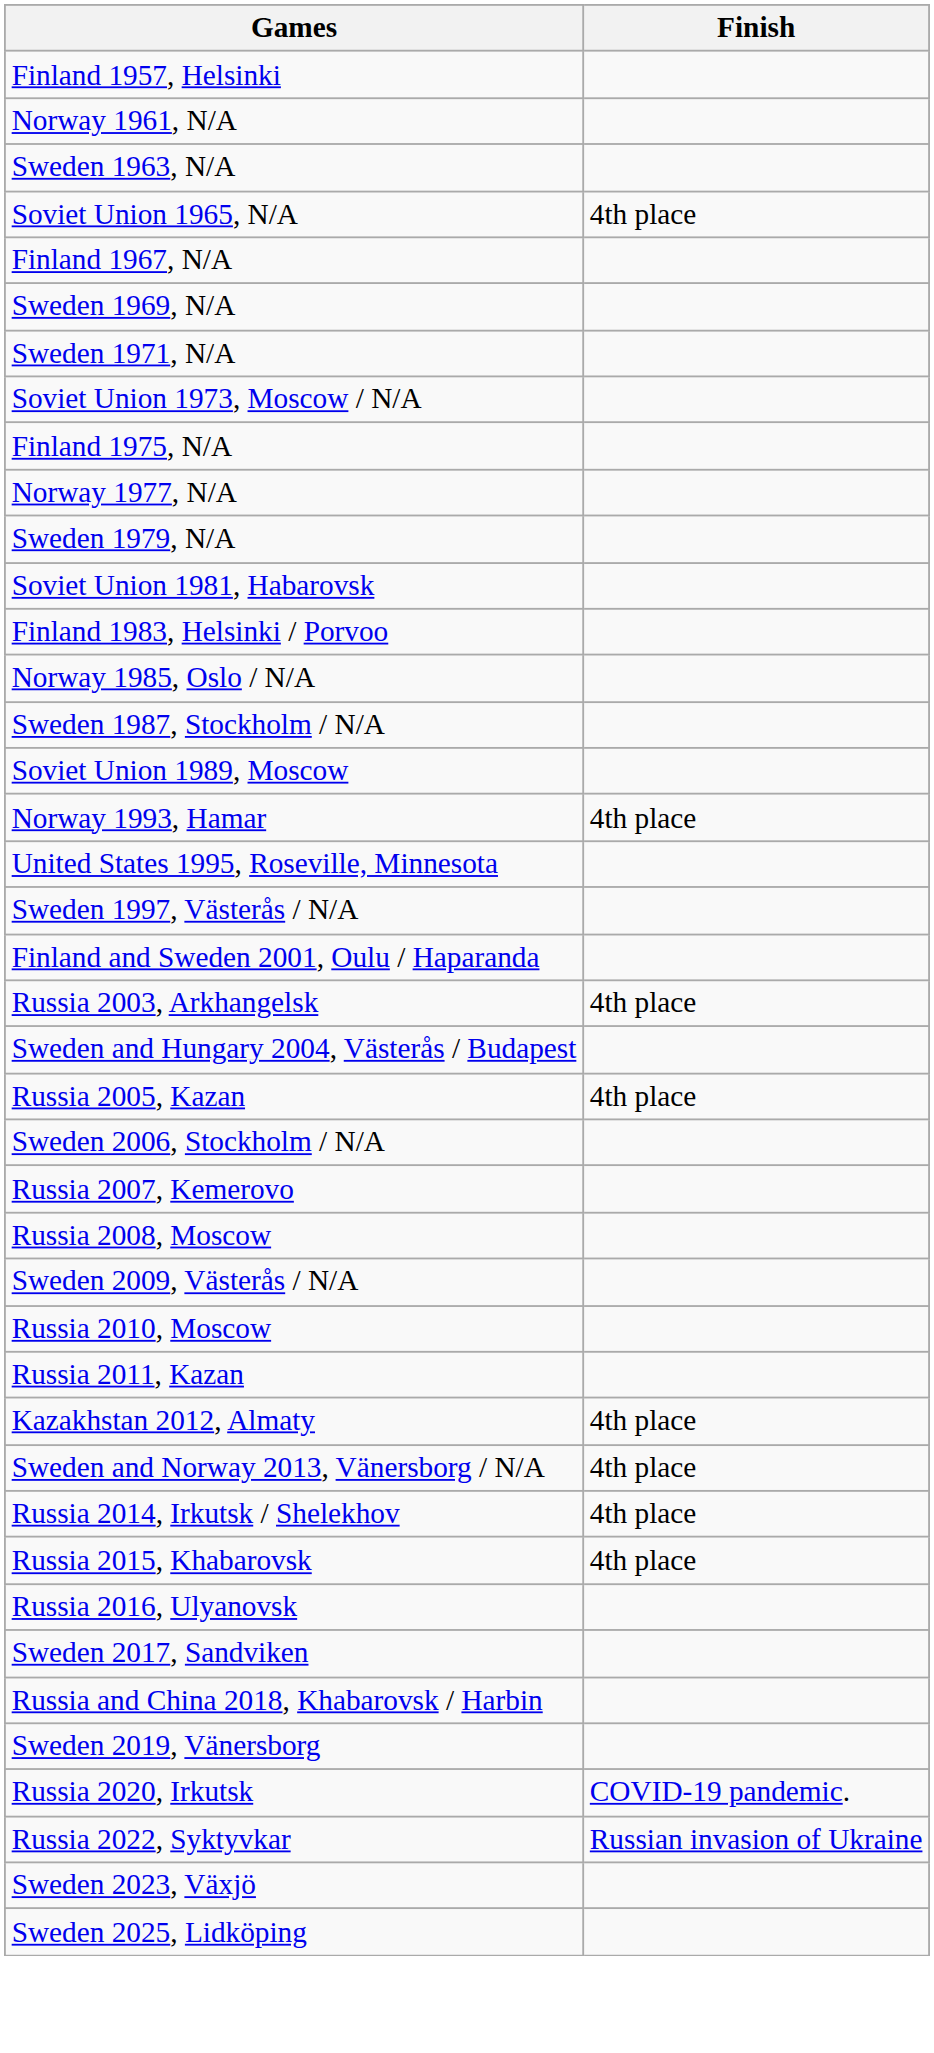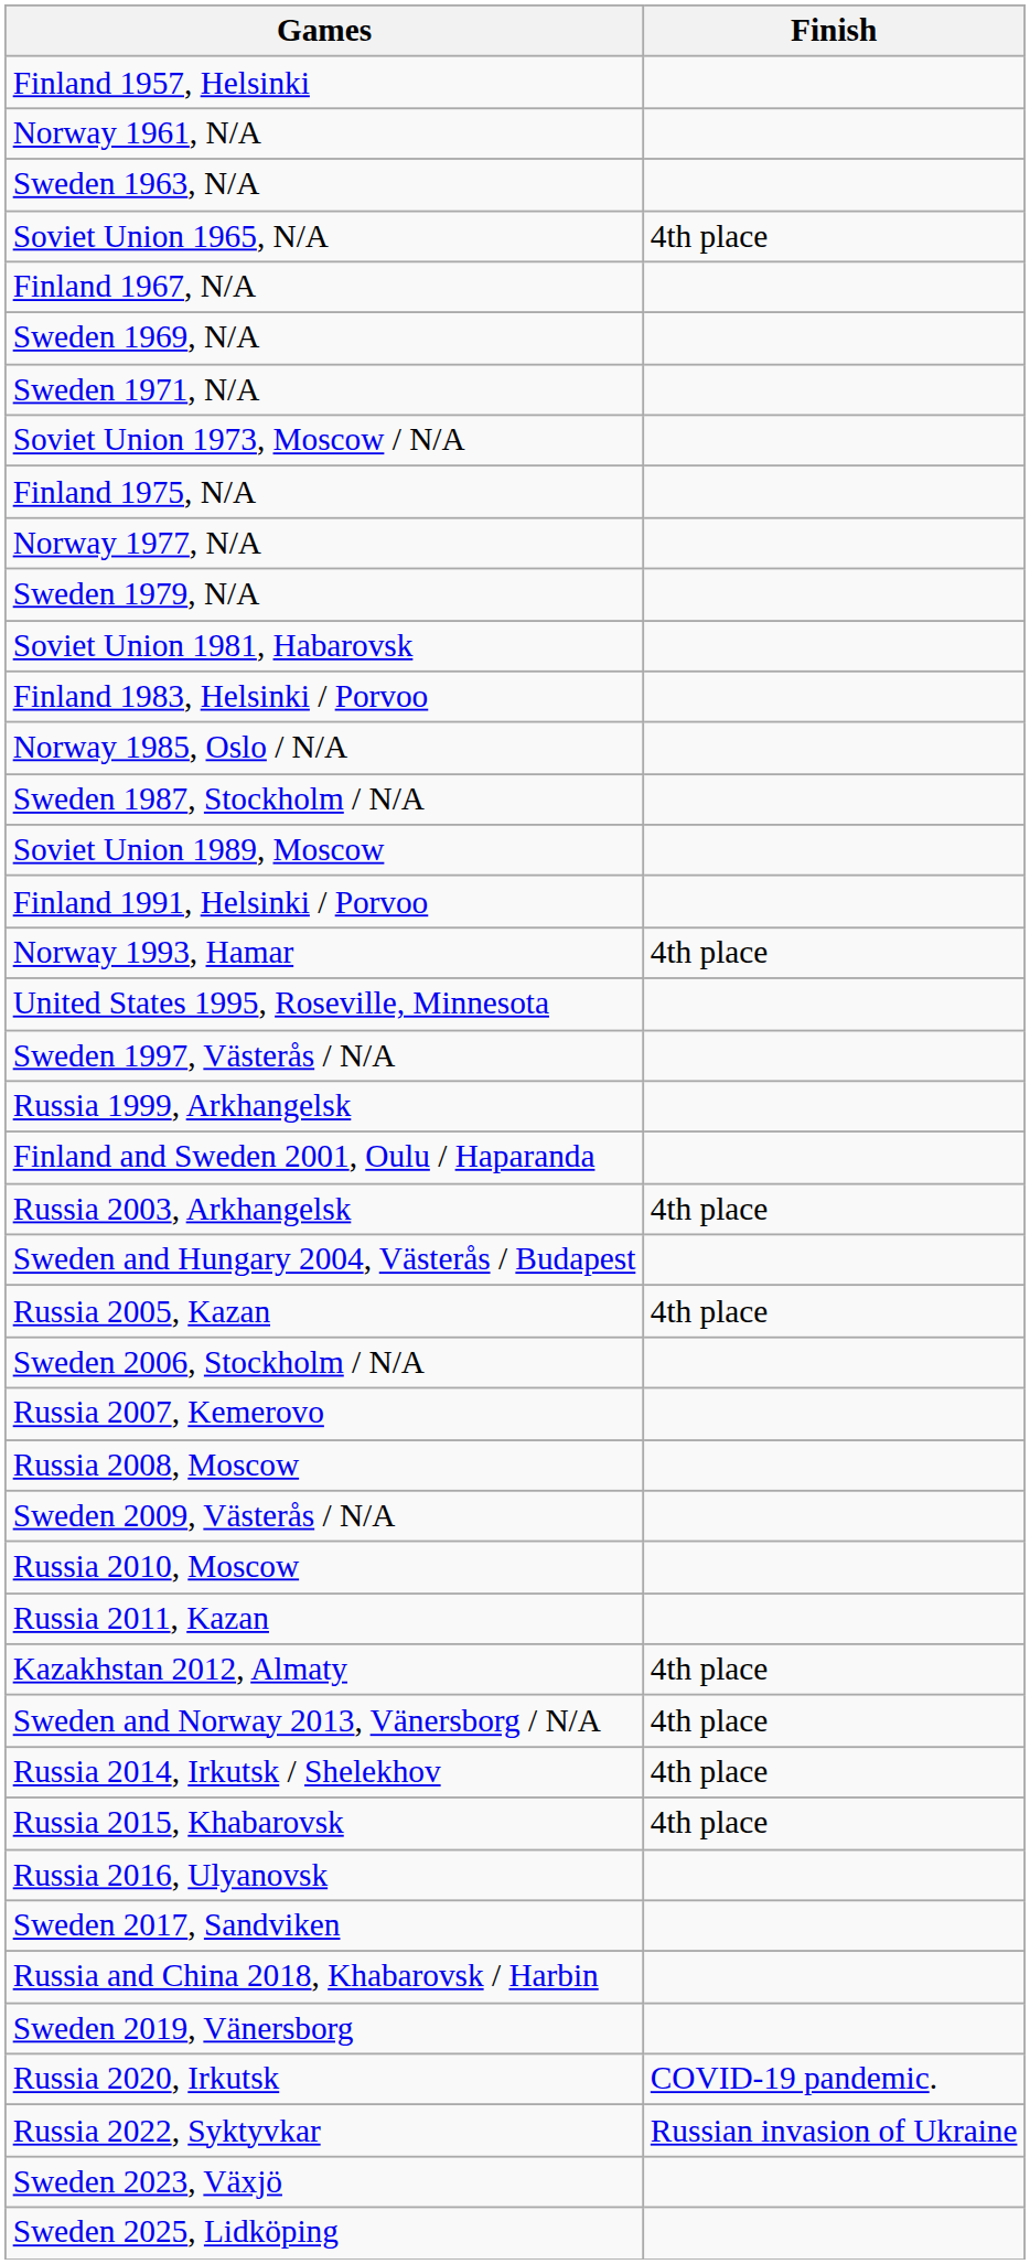+ row: Finland 1991, Helsinki / Porvoo
+ row: Russia 1999, Arkhangelsk
